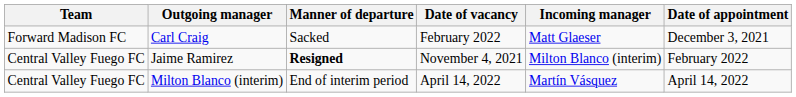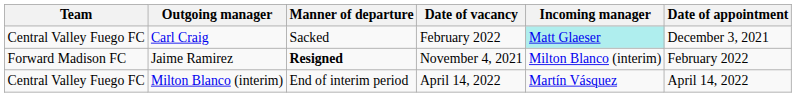Carl Craig | Team: Forward Madison FC -> Central Valley Fuego FC
Carl Craig | Incoming manager: no background -> paleturquoise background
Jaime Ramirez | Team: Central Valley Fuego FC -> Forward Madison FC
